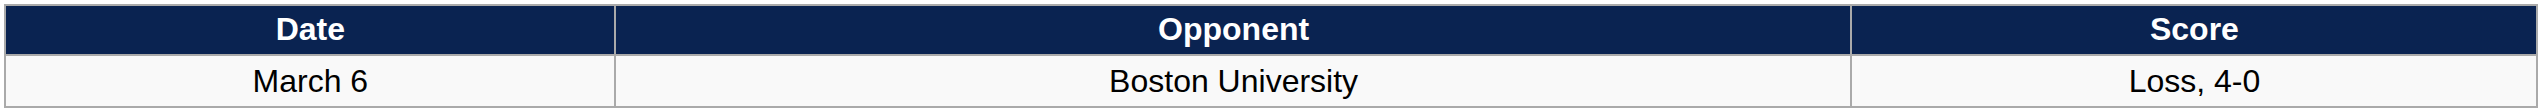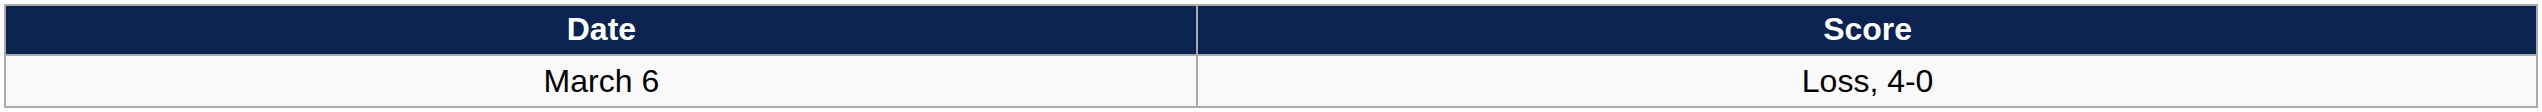- column: Opponent | Boston University
